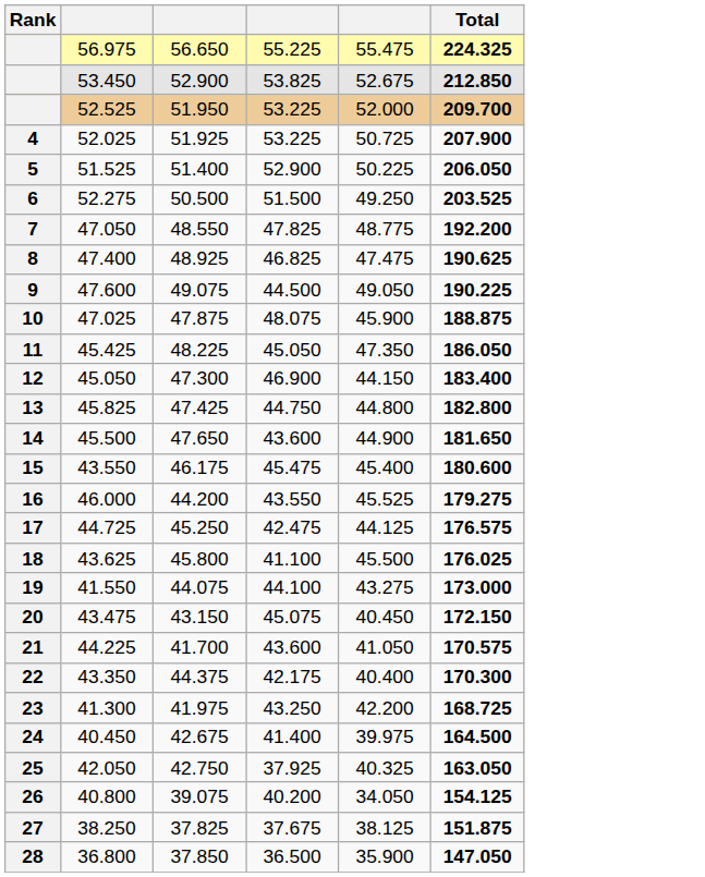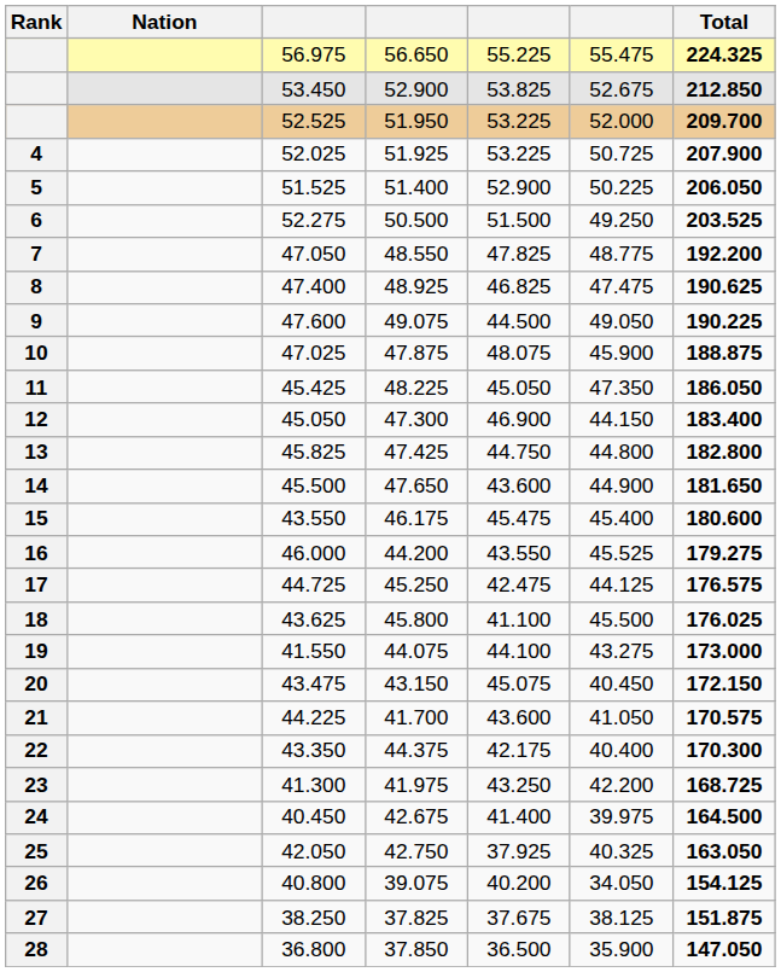+ column: Nation
